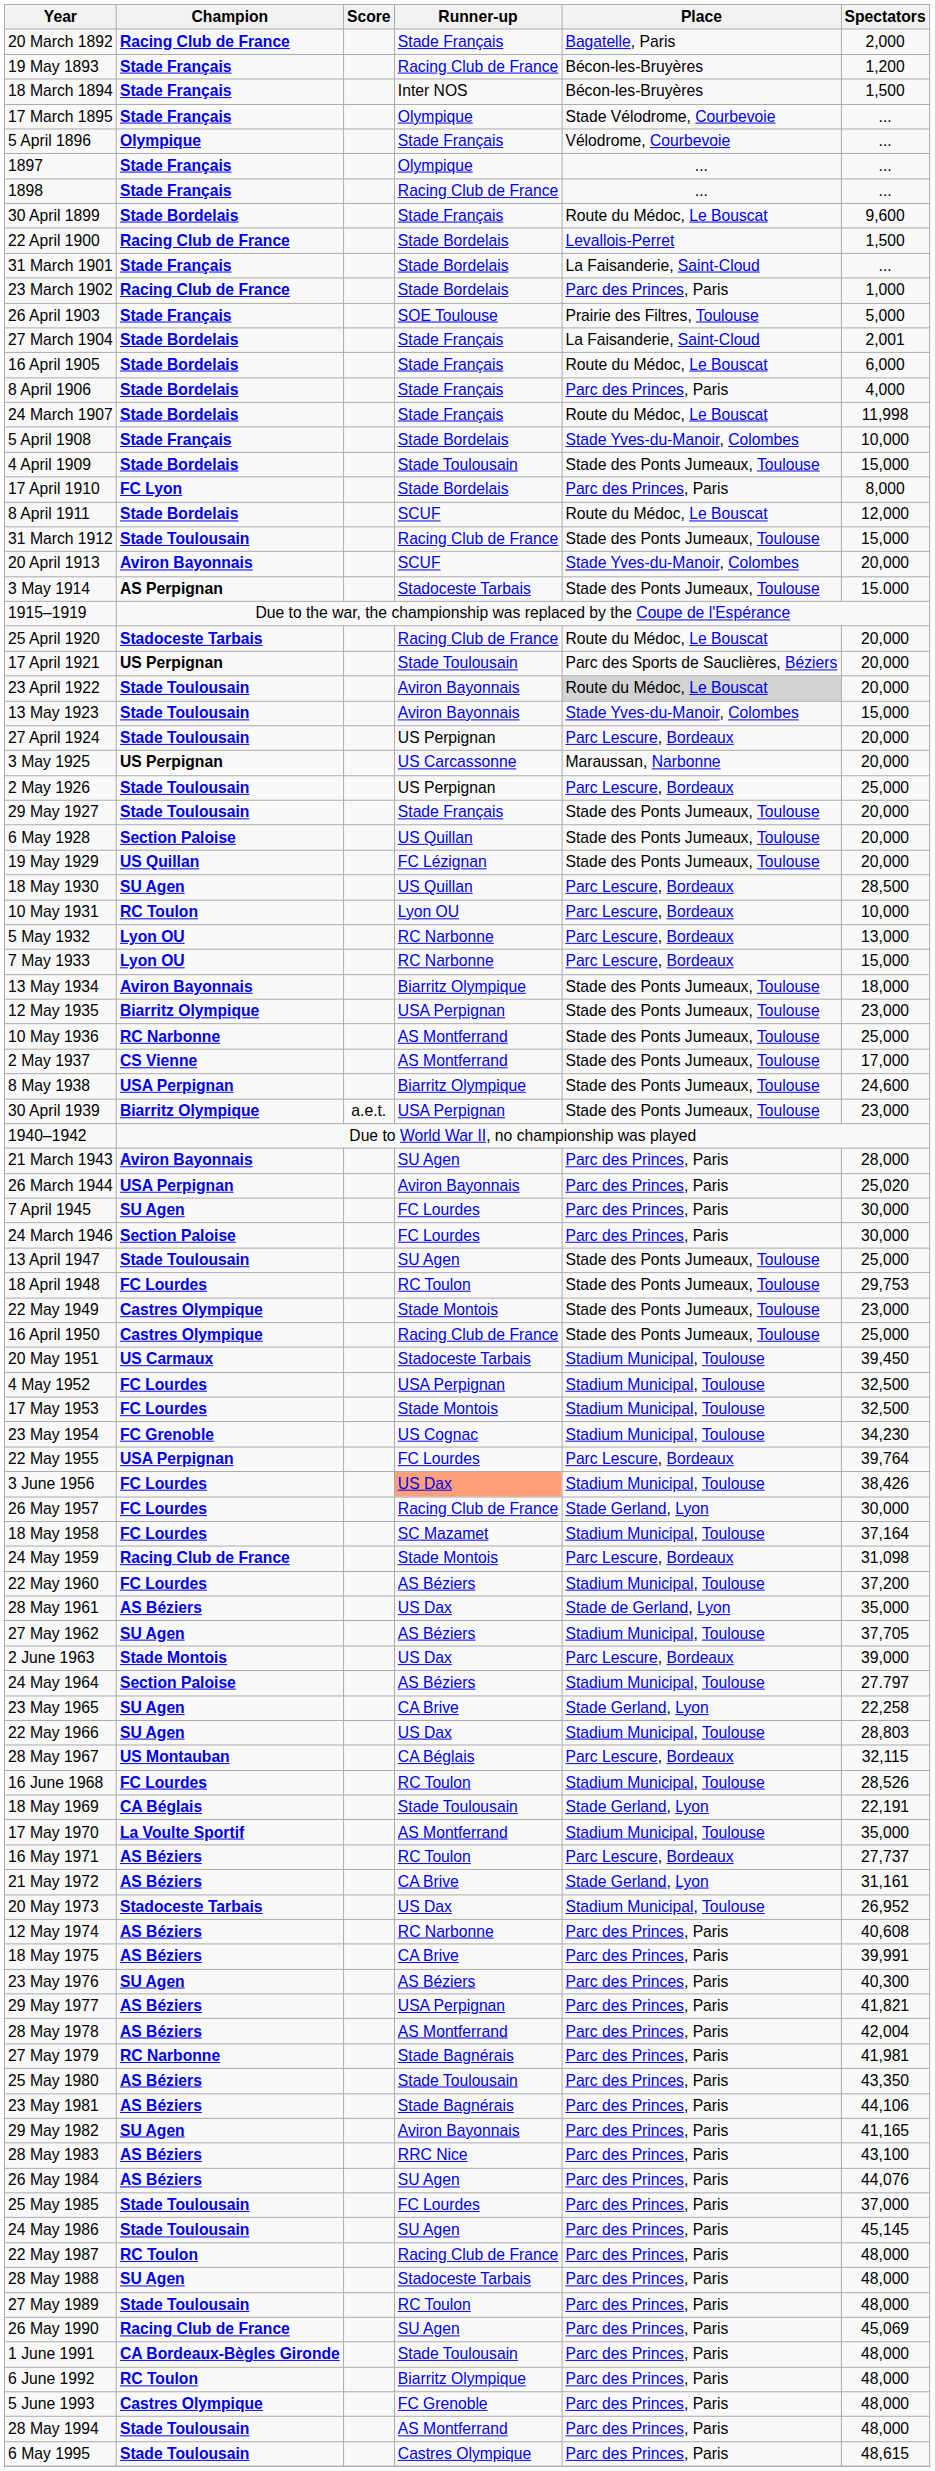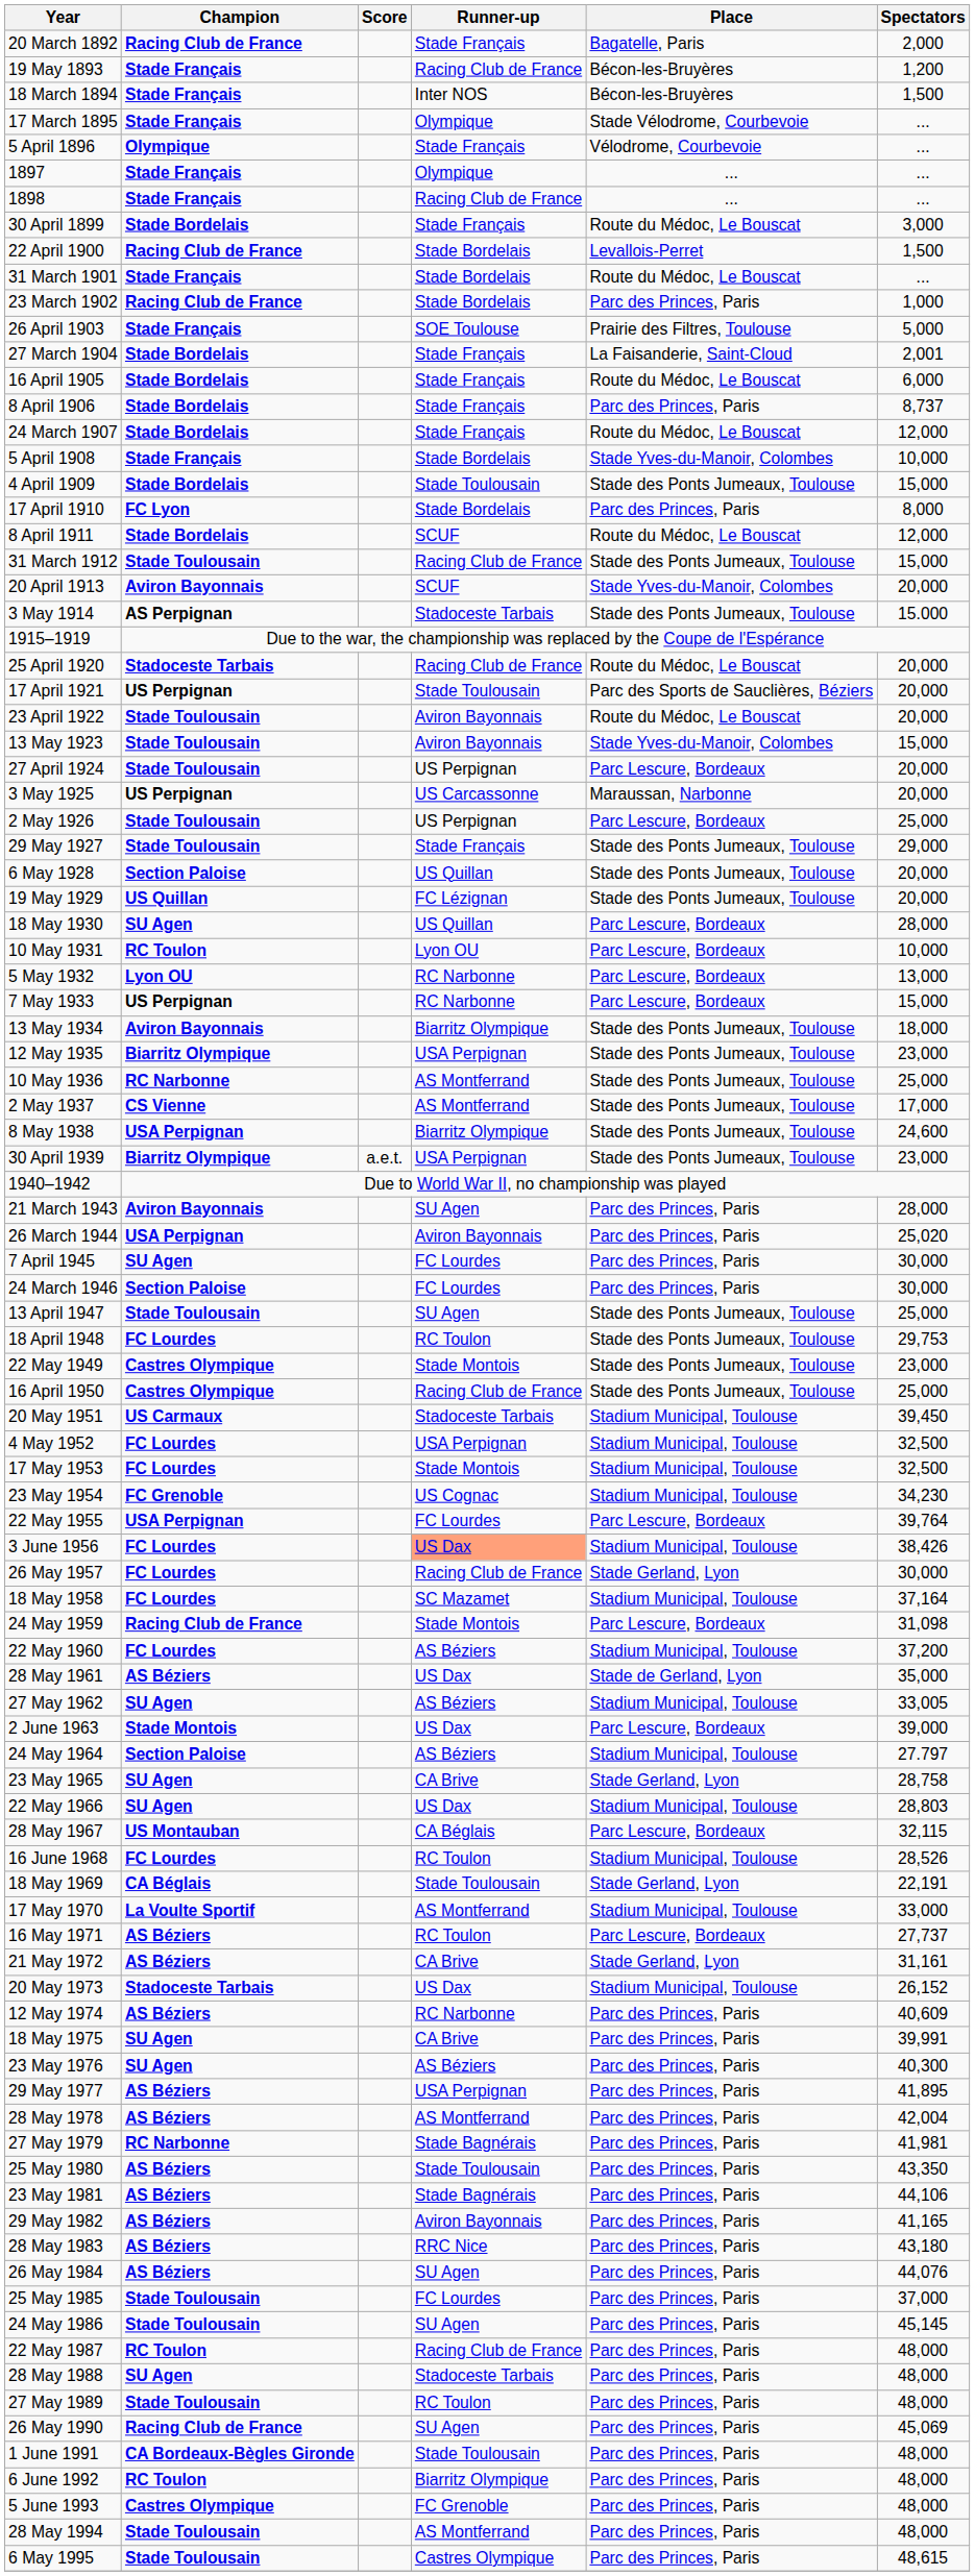30 April 1899 | Spectators: 9,600 -> 3,000
31 March 1901 | Place: La Faisanderie, Saint-Cloud -> Route du Médoc, Le Bouscat
8 April 1906 | Spectators: 4,000 -> 8,737
24 March 1907 | Spectators: 11,998 -> 12,000
23 April 1922 | Place: lightgrey background -> no background
29 May 1927 | Spectators: 20,000 -> 29,000
18 May 1930 | Spectators: 28,500 -> 28,000
7 May 1933 | Champion: Lyon OU -> US Perpignan
27 May 1962 | Spectators: 37,705 -> 33,005
23 May 1965 | Spectators: 22,258 -> 28,758
17 May 1970 | Spectators: 35,000 -> 33,000
20 May 1973 | Spectators: 26,952 -> 26,152
12 May 1974 | Spectators: 40,608 -> 40,609
18 May 1975 | Champion: AS Béziers -> SU Agen
29 May 1977 | Spectators: 41,821 -> 41,895
29 May 1982 | Champion: SU Agen -> AS Béziers
28 May 1983 | Spectators: 43,100 -> 43,180
